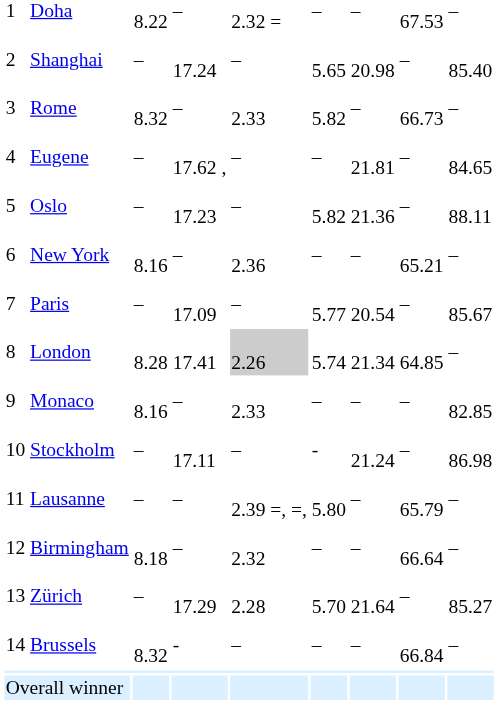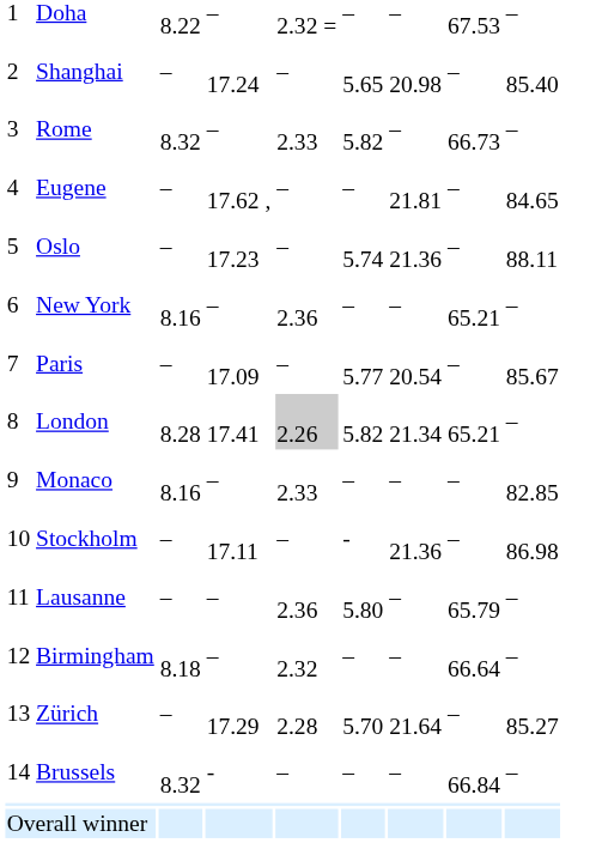Oslo | column 6: 5.82 -> 5.74
London | column 6: 5.74 -> 5.82
London | column 8: 64.85 -> 65.21
Stockholm | column 7: 21.24 -> 21.36
Lausanne | column 5: 2.39 =, =, -> 2.36
